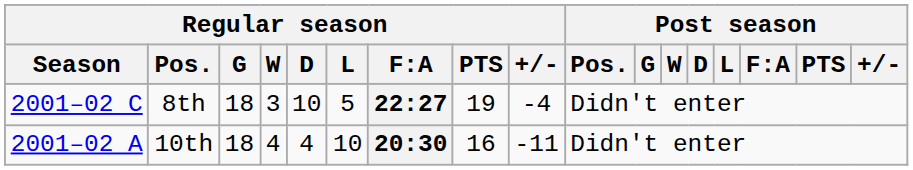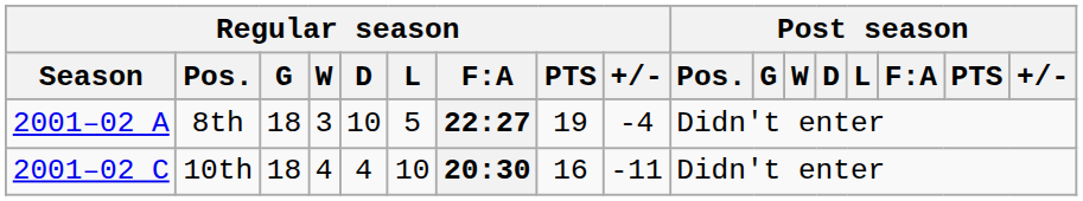8th | Regular season / Season: 2001–02 C -> 2001–02 A
10th | Regular season / Season: 2001–02 A -> 2001–02 C
